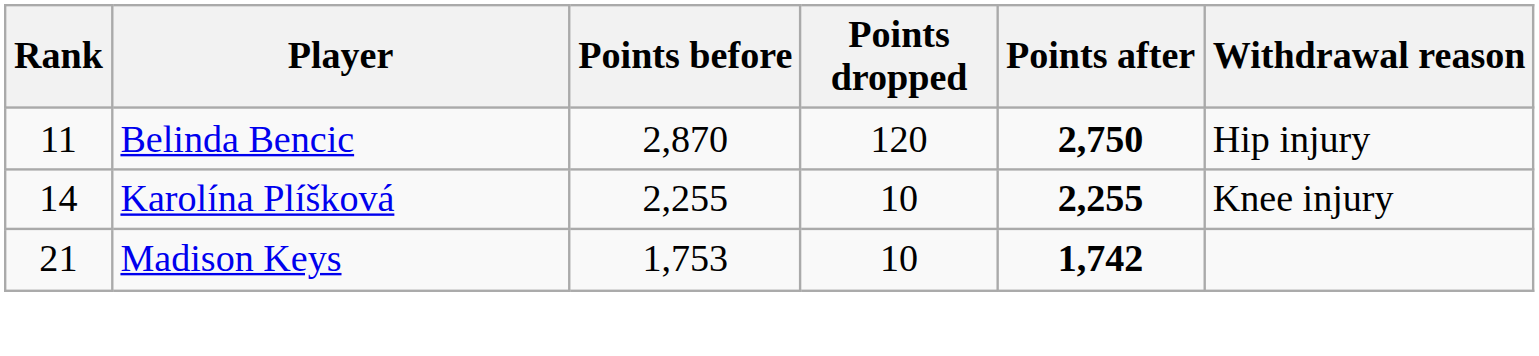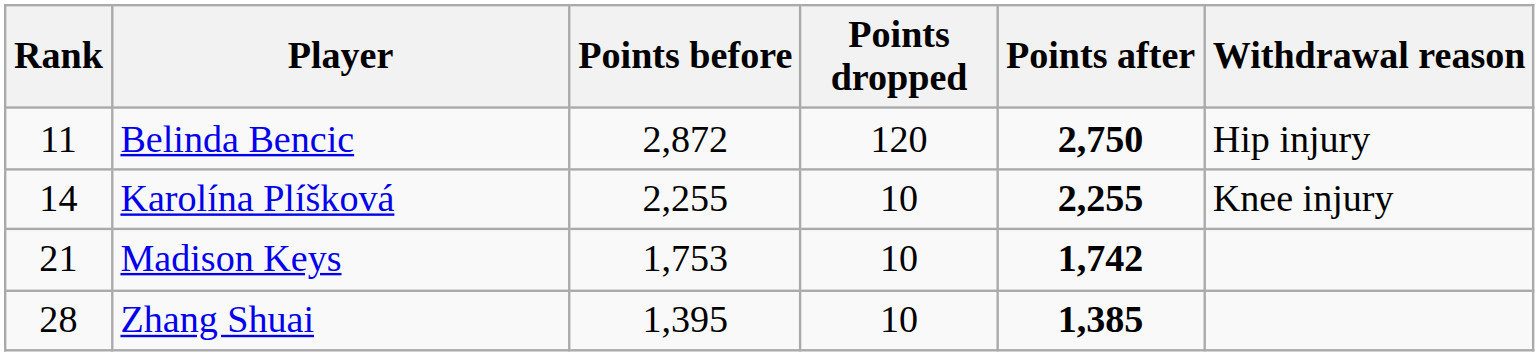Belinda Bencic | Points before: 2,870 -> 2,872
+ row: 28 | Zhang Shuai | 1,395 | 10 | 1,385
